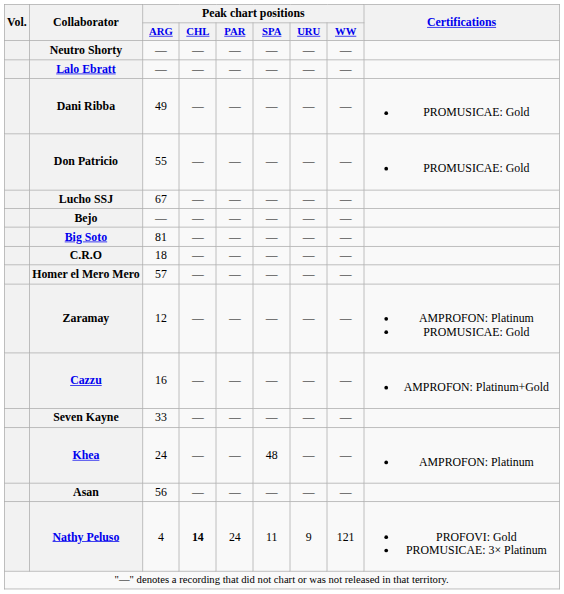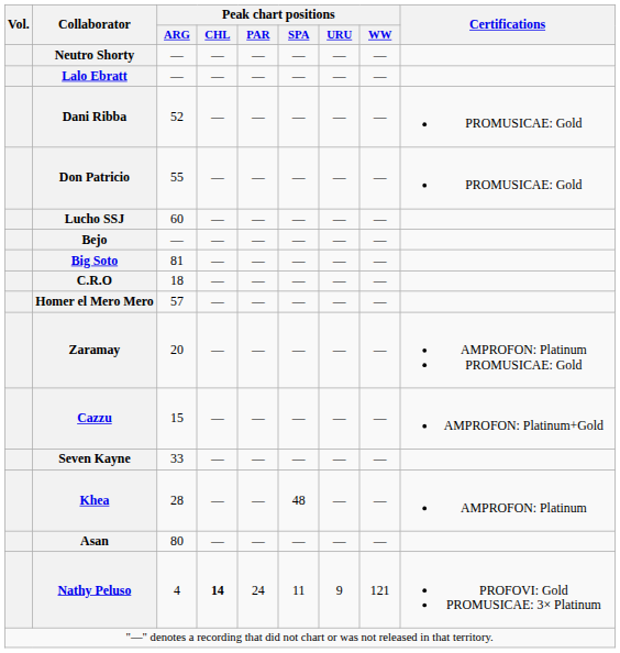Dani Ribba | Peak chart positions / ARG: 49 -> 52
Lucho SSJ | Peak chart positions / ARG: 67 -> 60
Zaramay | Peak chart positions / ARG: 12 -> 20
Cazzu | Peak chart positions / ARG: 16 -> 15
Khea | Peak chart positions / ARG: 24 -> 28
Asan | Peak chart positions / ARG: 56 -> 80
